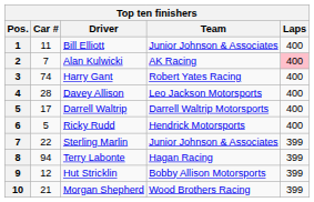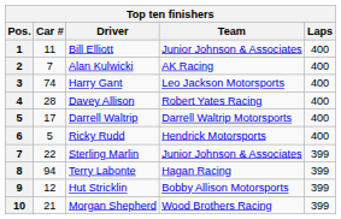Alan Kulwicki | Laps: pink background -> no background
Harry Gant | Team: Robert Yates Racing -> Leo Jackson Motorsports
Davey Allison | Team: Leo Jackson Motorsports -> Robert Yates Racing
